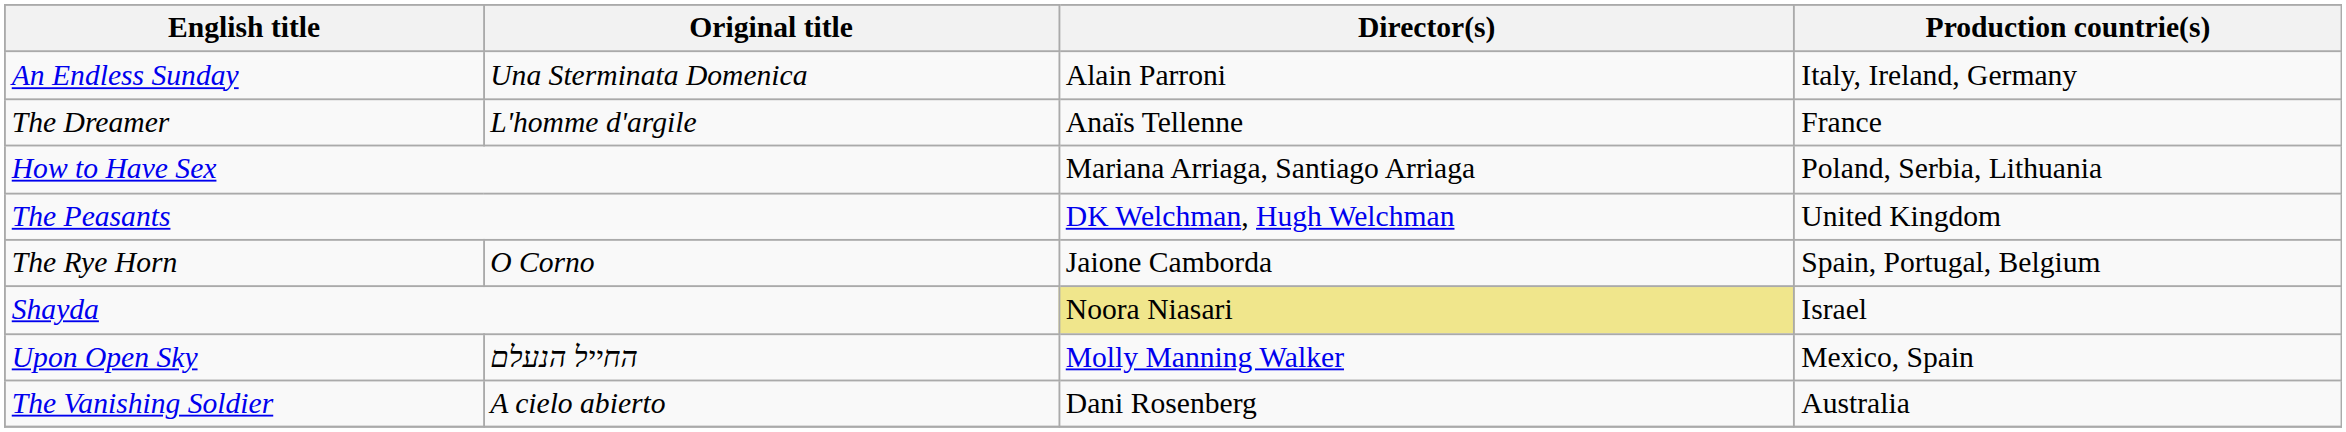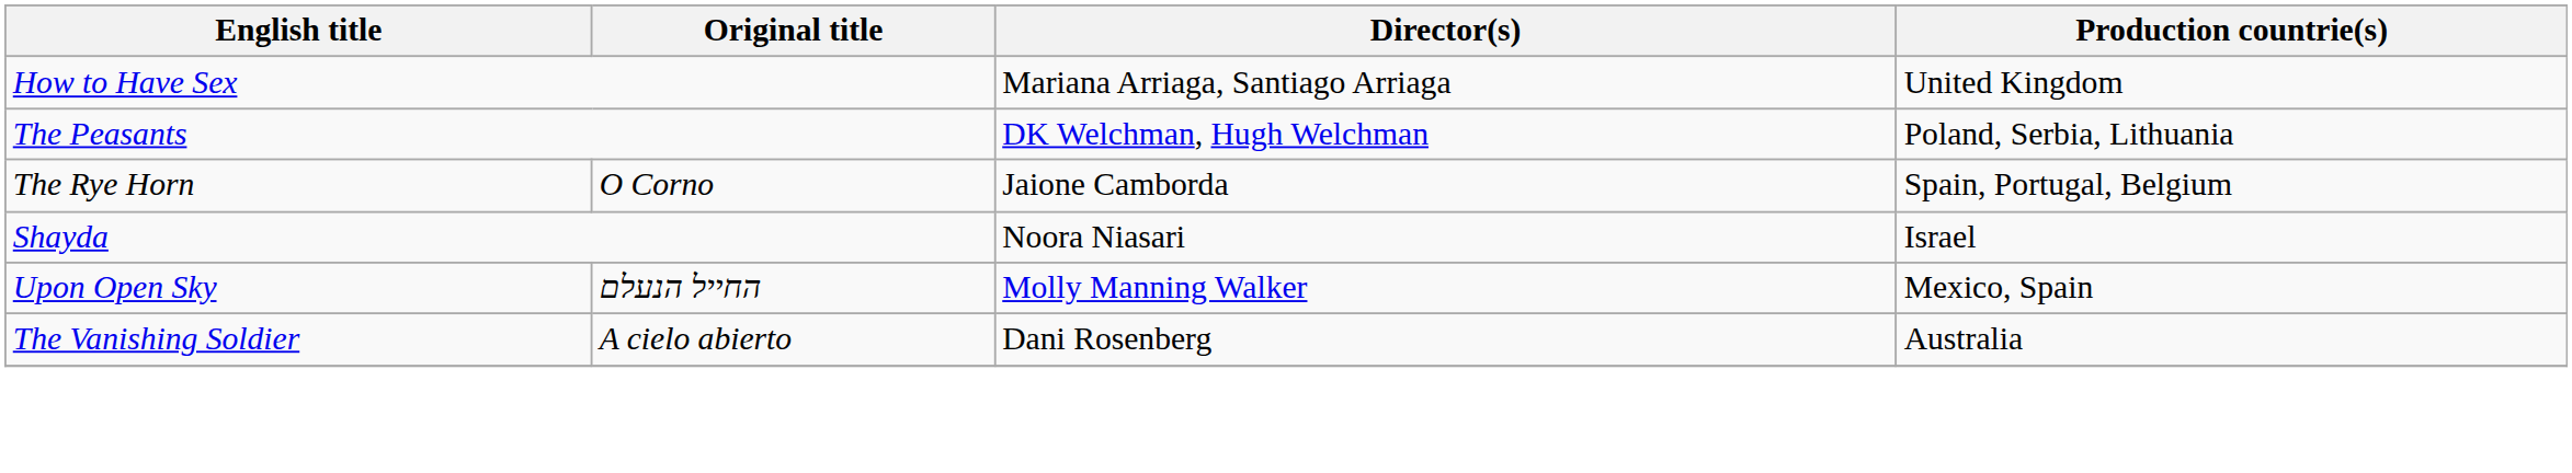- row: An Endless Sunday | Una Sterminata Domenica | Alain Parroni | Italy, Ireland, Germany
- row: The Dreamer | L'homme d'argile | Anaïs Tellenne | France
How to Have Sex | Production countrie(s): Poland, Serbia, Lithuania -> United Kingdom
The Peasants | Production countrie(s): United Kingdom -> Poland, Serbia, Lithuania
Shayda | Director(s): khaki background -> no background
